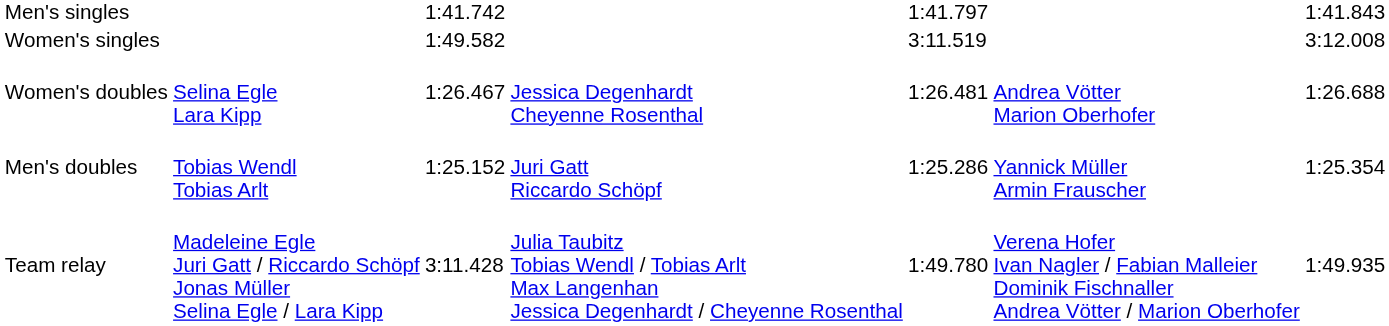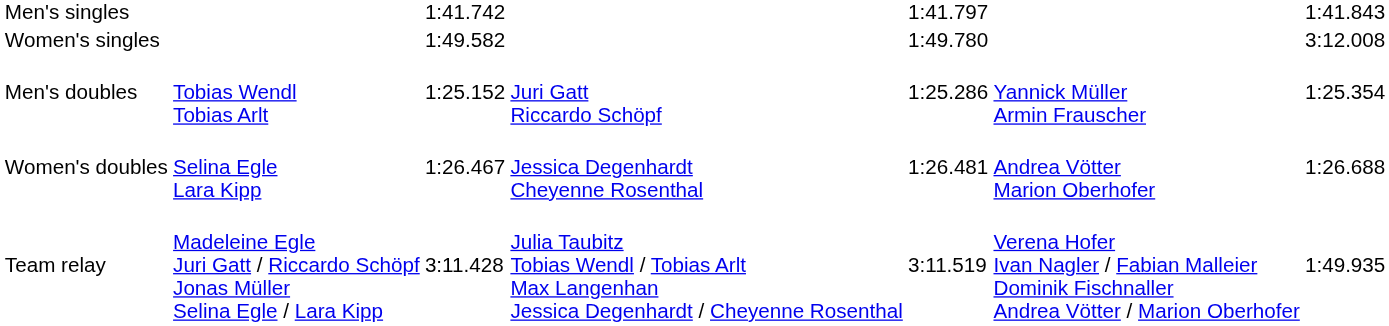Women's singles | column 5: 3:11.519 -> 1:49.780
rows swapped: Men's doubles <-> Women's doubles
Team relay | column 5: 1:49.780 -> 3:11.519
